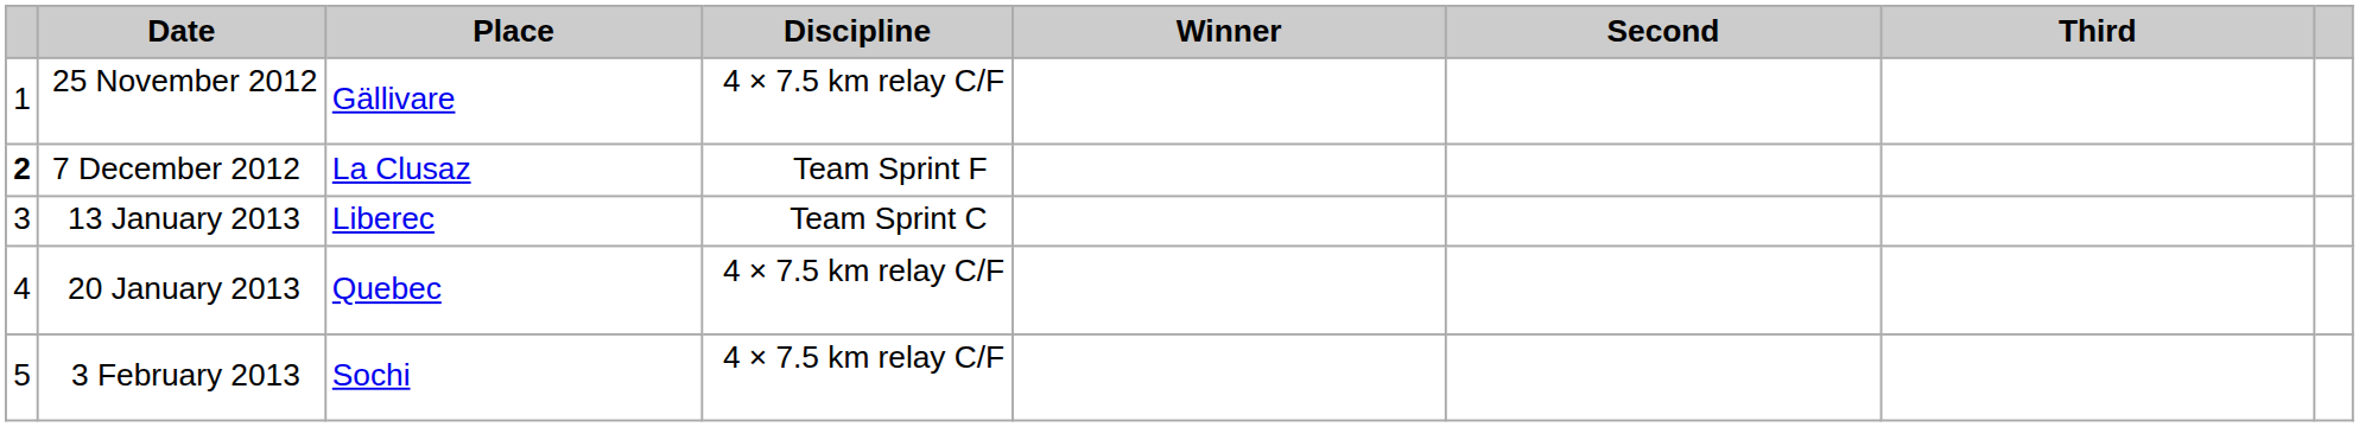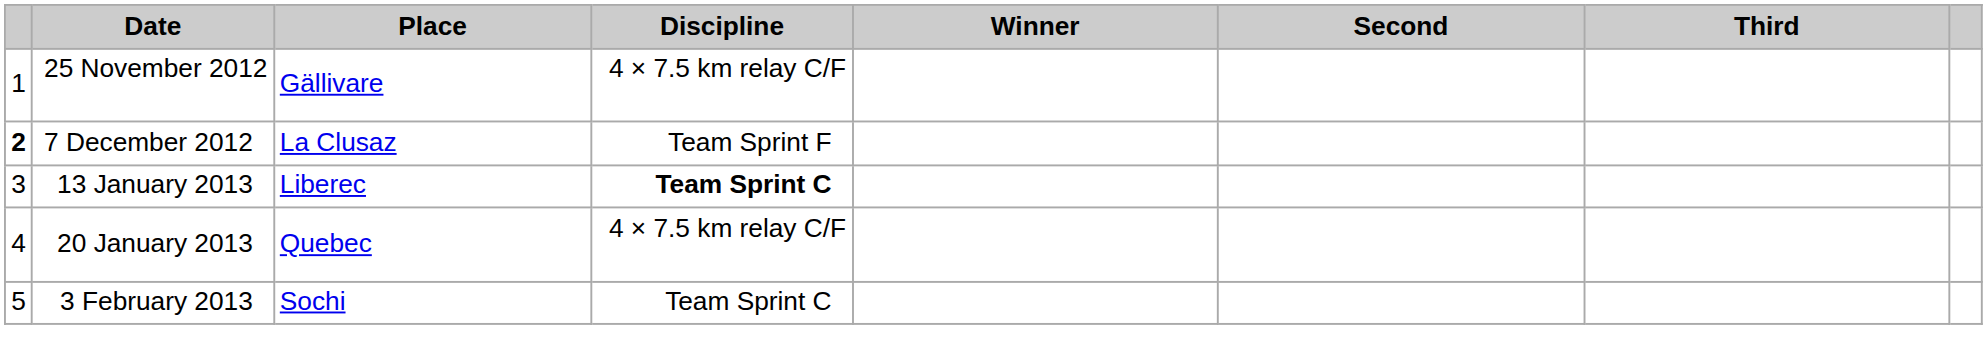13 January 2013 | Discipline: normal -> bold
3 February 2013 | Discipline: 4 × 7.5 km relay C/F -> Team Sprint C
